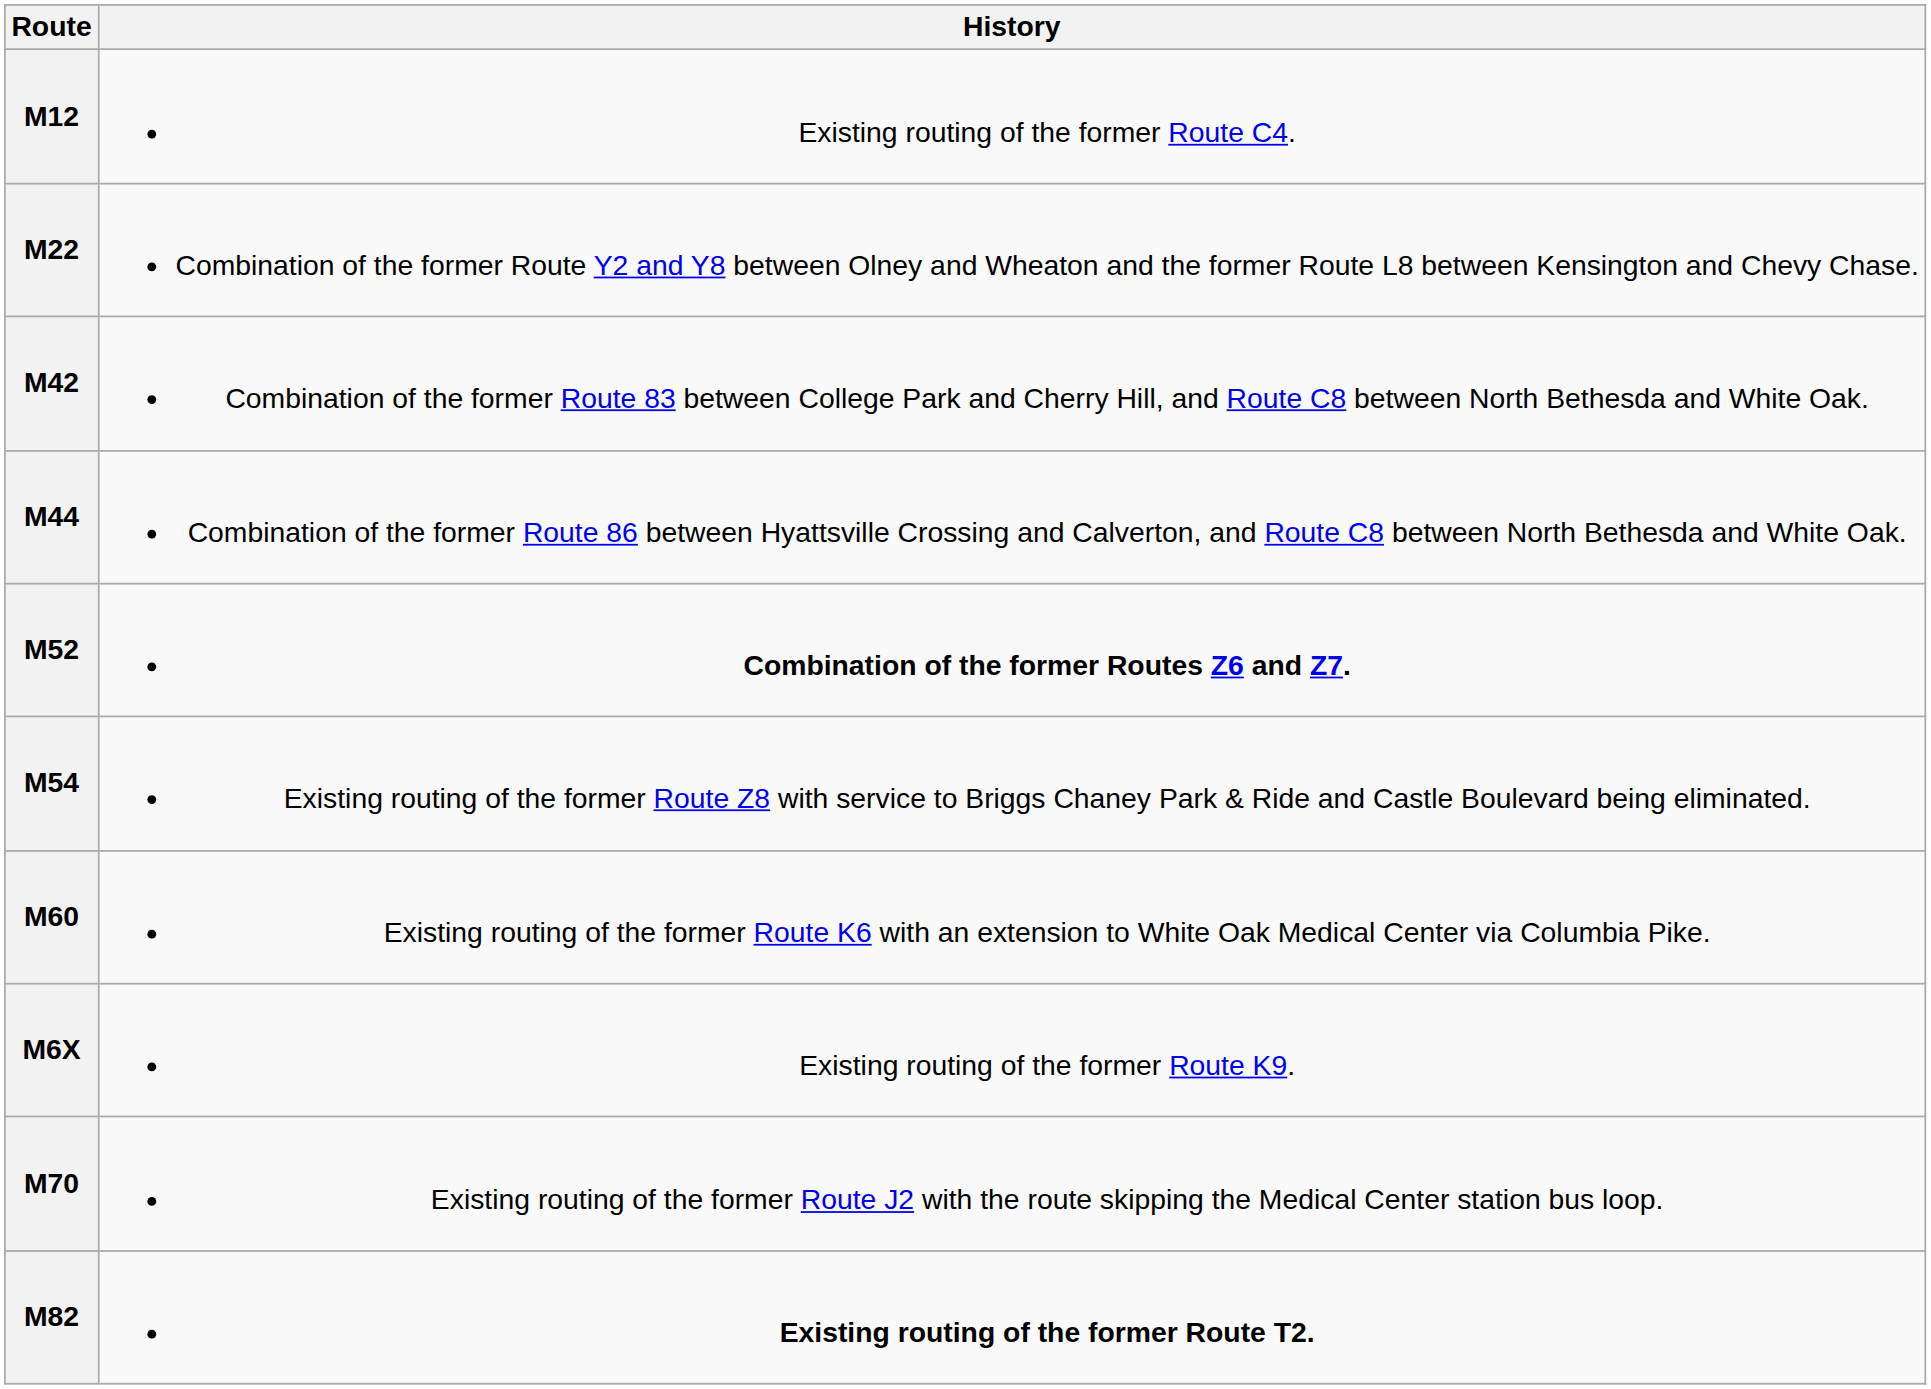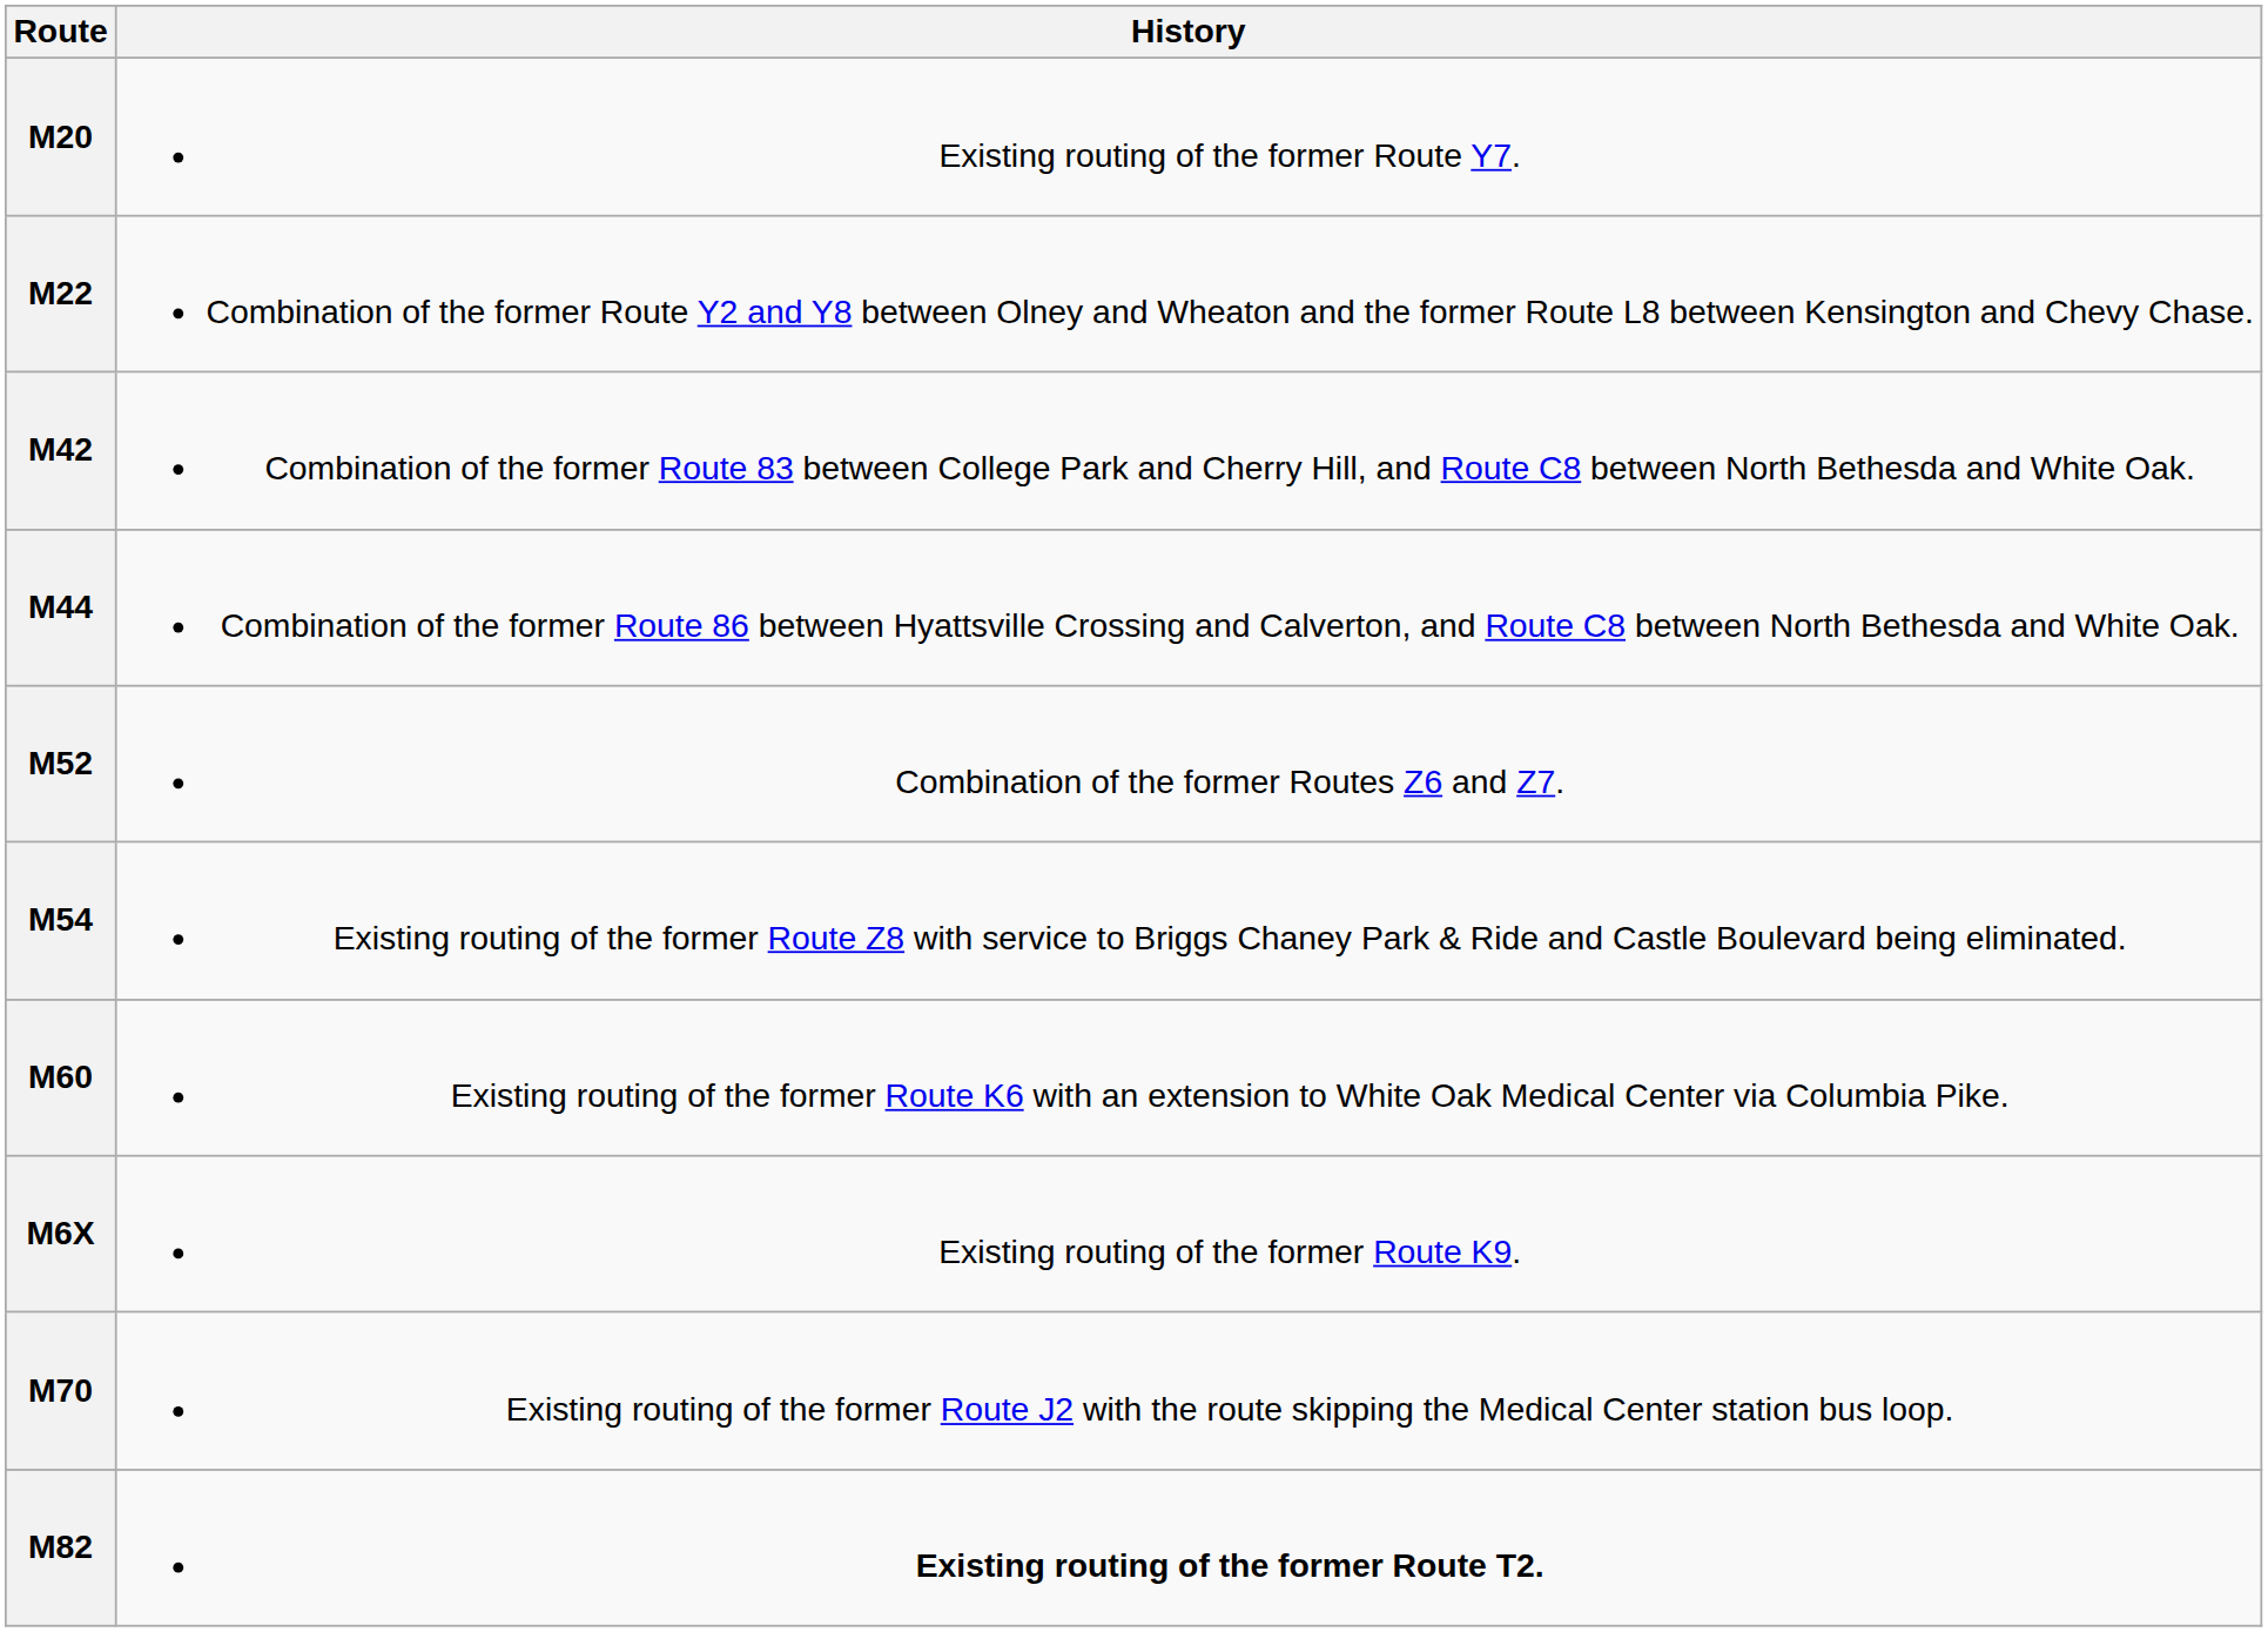- row: M12 | Existing routing of the former Route C4.
+ row: M20 | Existing routing of the former Route Y7.
M52 | History: bold -> normal
